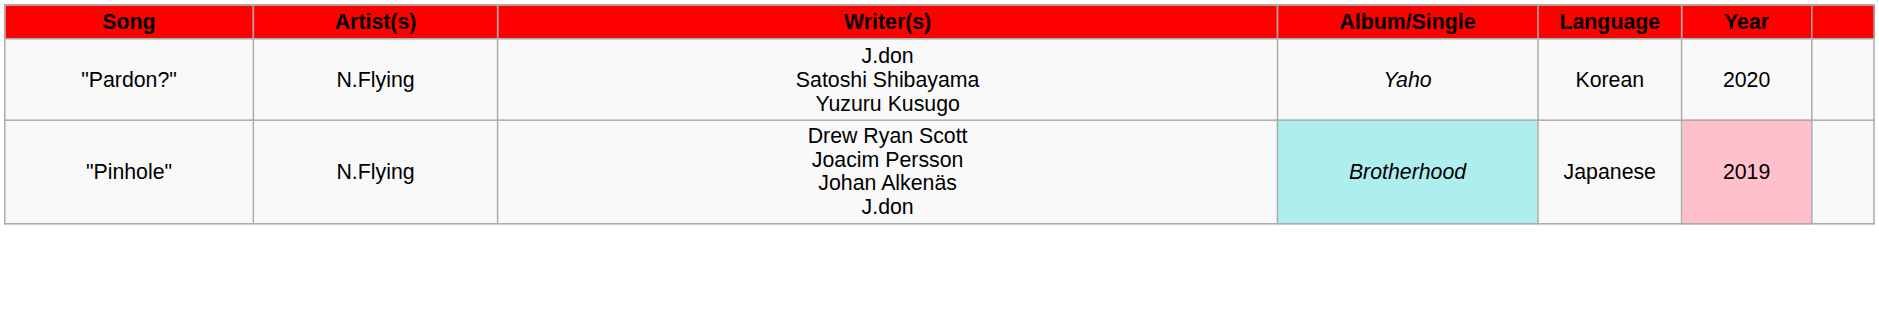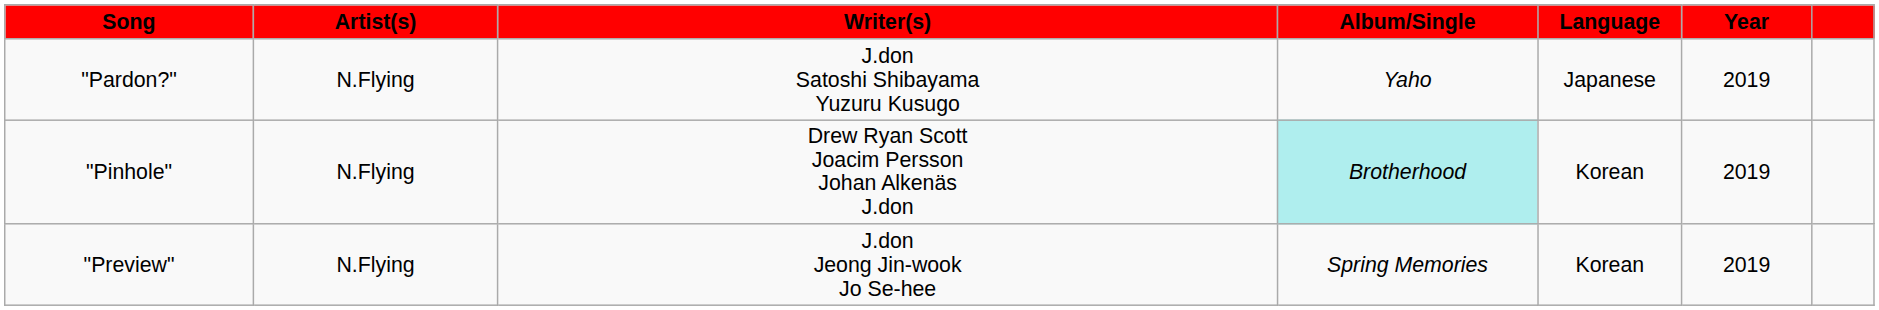"Pardon?" | Language: Korean -> Japanese
"Pardon?" | Year: 2020 -> 2019
"Pinhole" | Language: Japanese -> Korean
"Pinhole" | Year: pink background -> no background
+ row: "Preview" | N.Flying | J.don Jeong Jin-wook Jo Se-hee | Spring Memories | Korean | 2019
